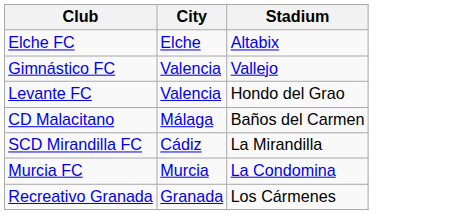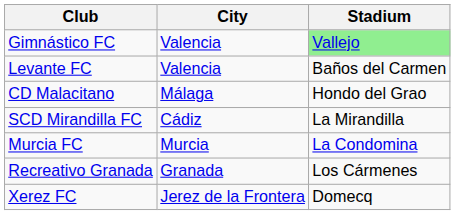- row: Elche FC | Elche | Altabix
Gimnástico FC | Stadium: no background -> lightgreen background
Levante FC | Stadium: Hondo del Grao -> Baños del Carmen
CD Malacitano | Stadium: Baños del Carmen -> Hondo del Grao
+ row: Xerez FC | Jerez de la Frontera | Domecq
